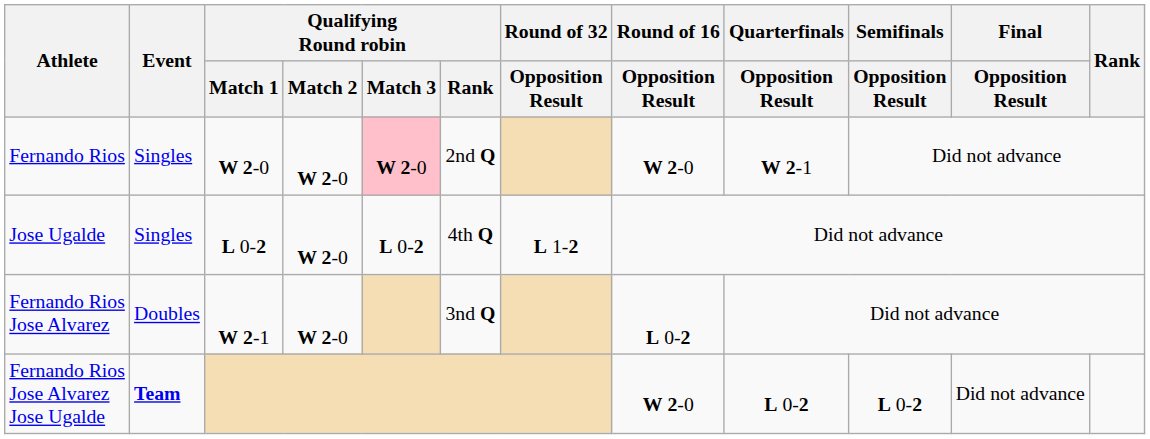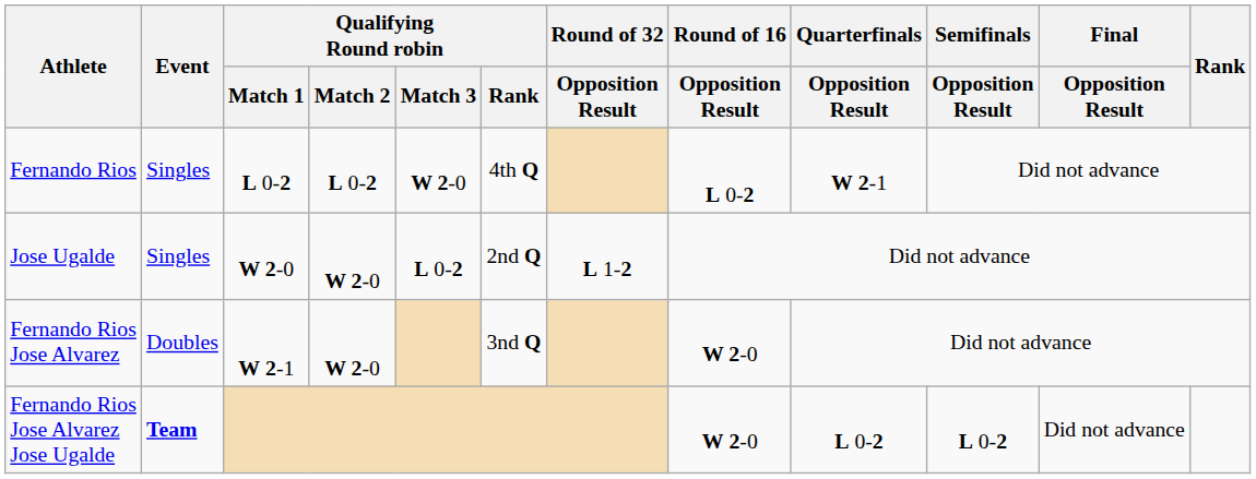Fernando Rios | Qualifying Round robin / Match 1: W 2-0 -> L 0-2
Fernando Rios | Qualifying Round robin / Match 2: W 2-0 -> L 0-2
Fernando Rios | Qualifying Round robin / Match 3: pink background -> no background
Fernando Rios | Qualifying Round robin / Rank: 2nd Q -> 4th Q
Fernando Rios | Round of 16 / Opposition Result: W 2-0 -> L 0-2
Jose Ugalde | Qualifying Round robin / Match 1: L 0-2 -> W 2-0
Jose Ugalde | Qualifying Round robin / Rank: 4th Q -> 2nd Q
Fernando Rios Jose Alvarez | Round of 16 / Opposition Result: L 0-2 -> W 2-0
